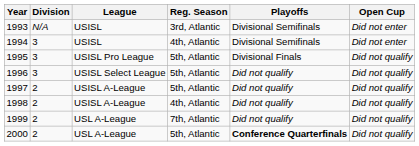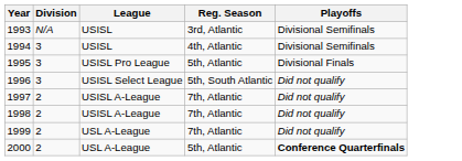- column: Open Cup | Did not enter | Did not enter | Did not qualify | Did not qualify | Did not qualify | Did not qualify | Did not qualify | Did not qualify
1996 | Reg. Season: 5th, Atlantic -> 5th, South Atlantic
1997 | Reg. Season: 5th, Atlantic -> 7th, Atlantic
1998 | Reg. Season: 4th, Atlantic -> 7th, Atlantic
